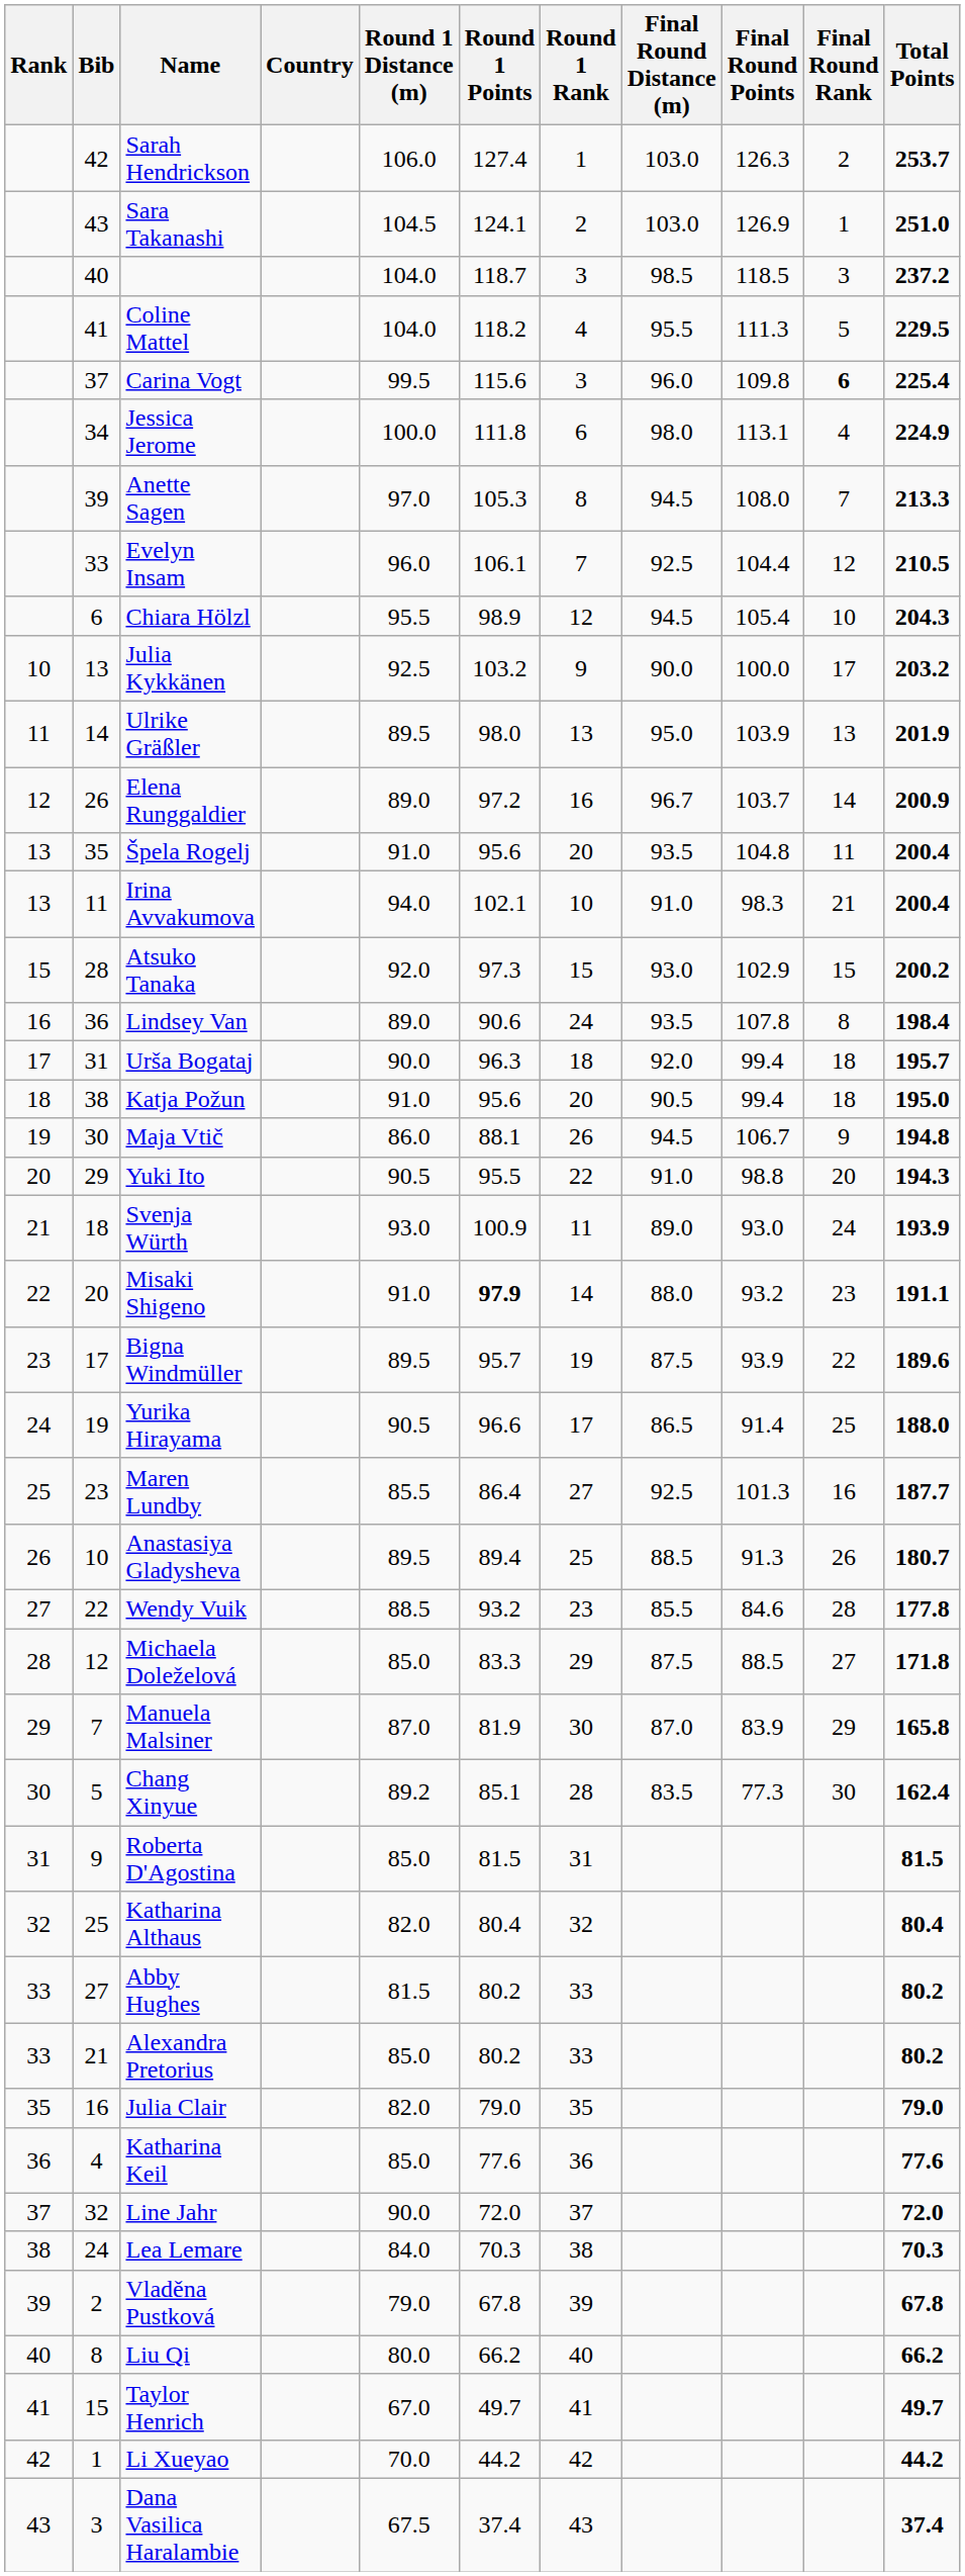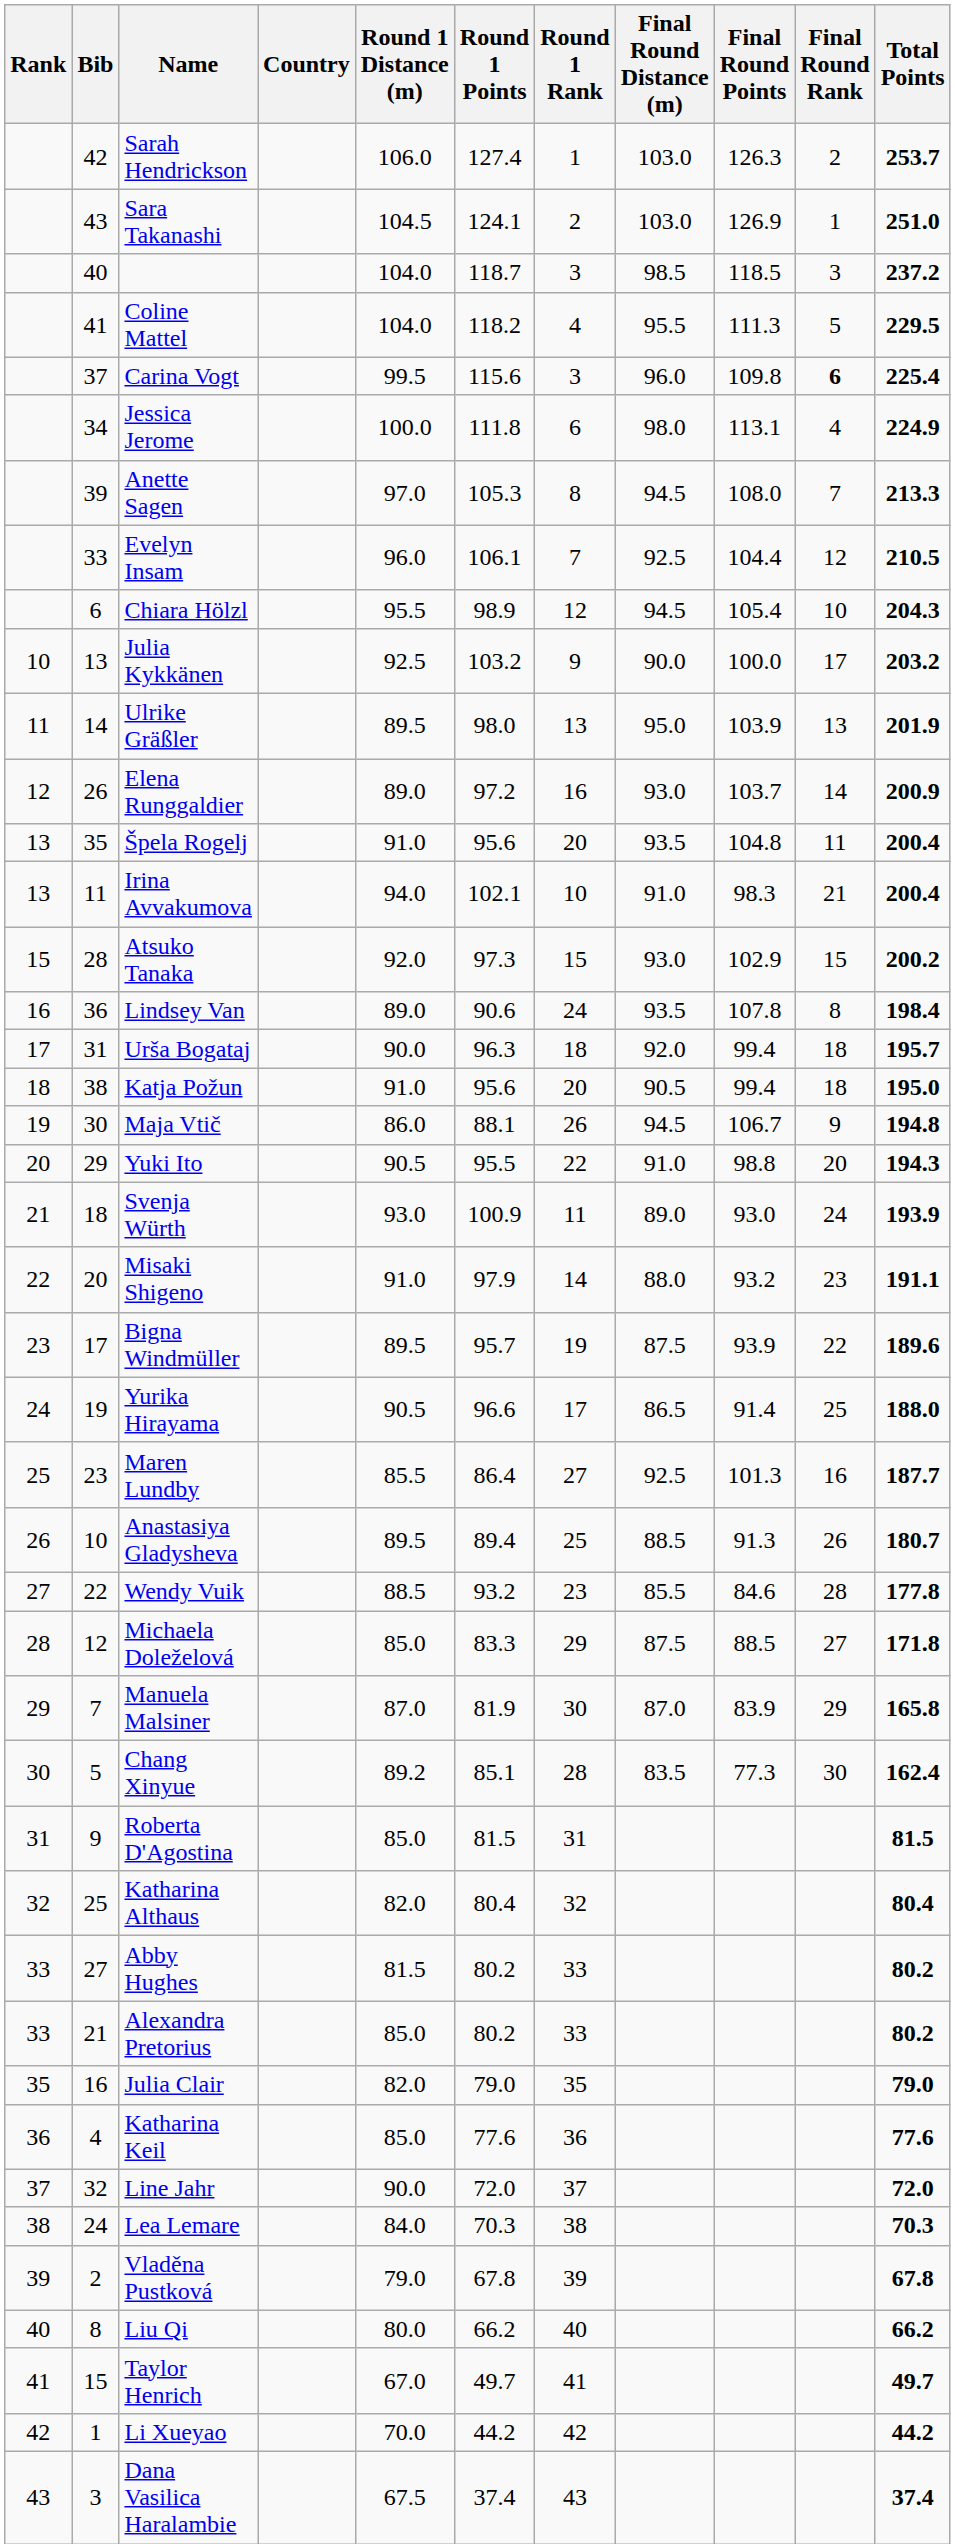Elena Runggaldier | Final Round Distance (m): 96.7 -> 93.0
Misaki Shigeno | Round 1 Points: bold -> normal
